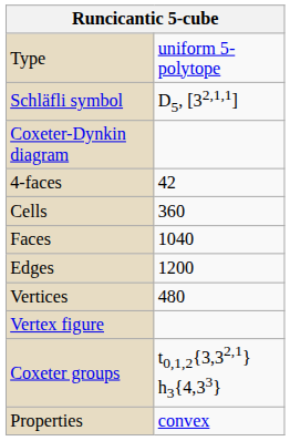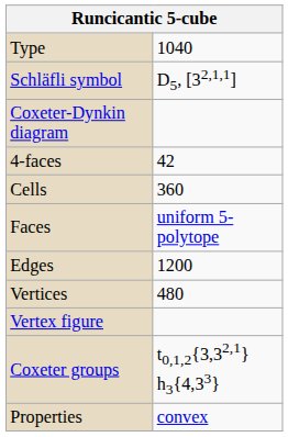Type | column 2: uniform 5-polytope -> 1040
Faces | column 2: 1040 -> uniform 5-polytope
